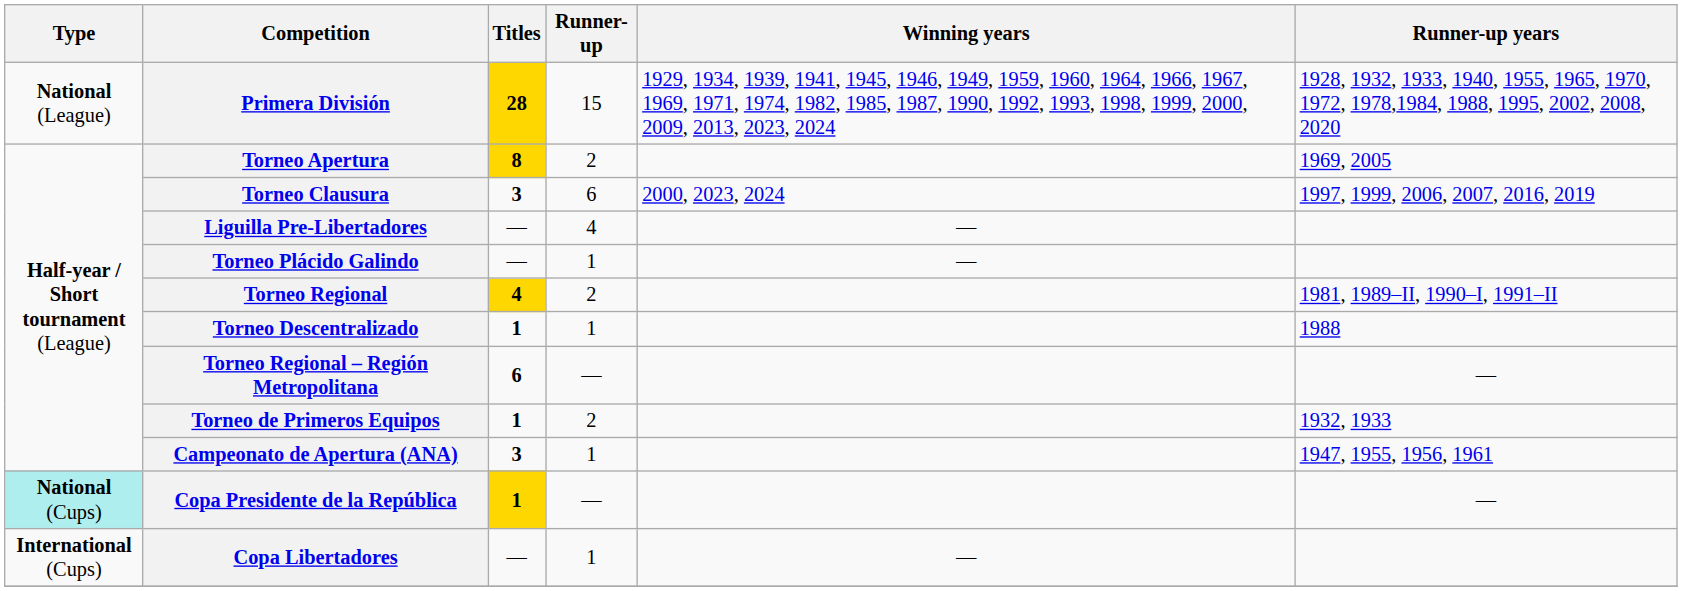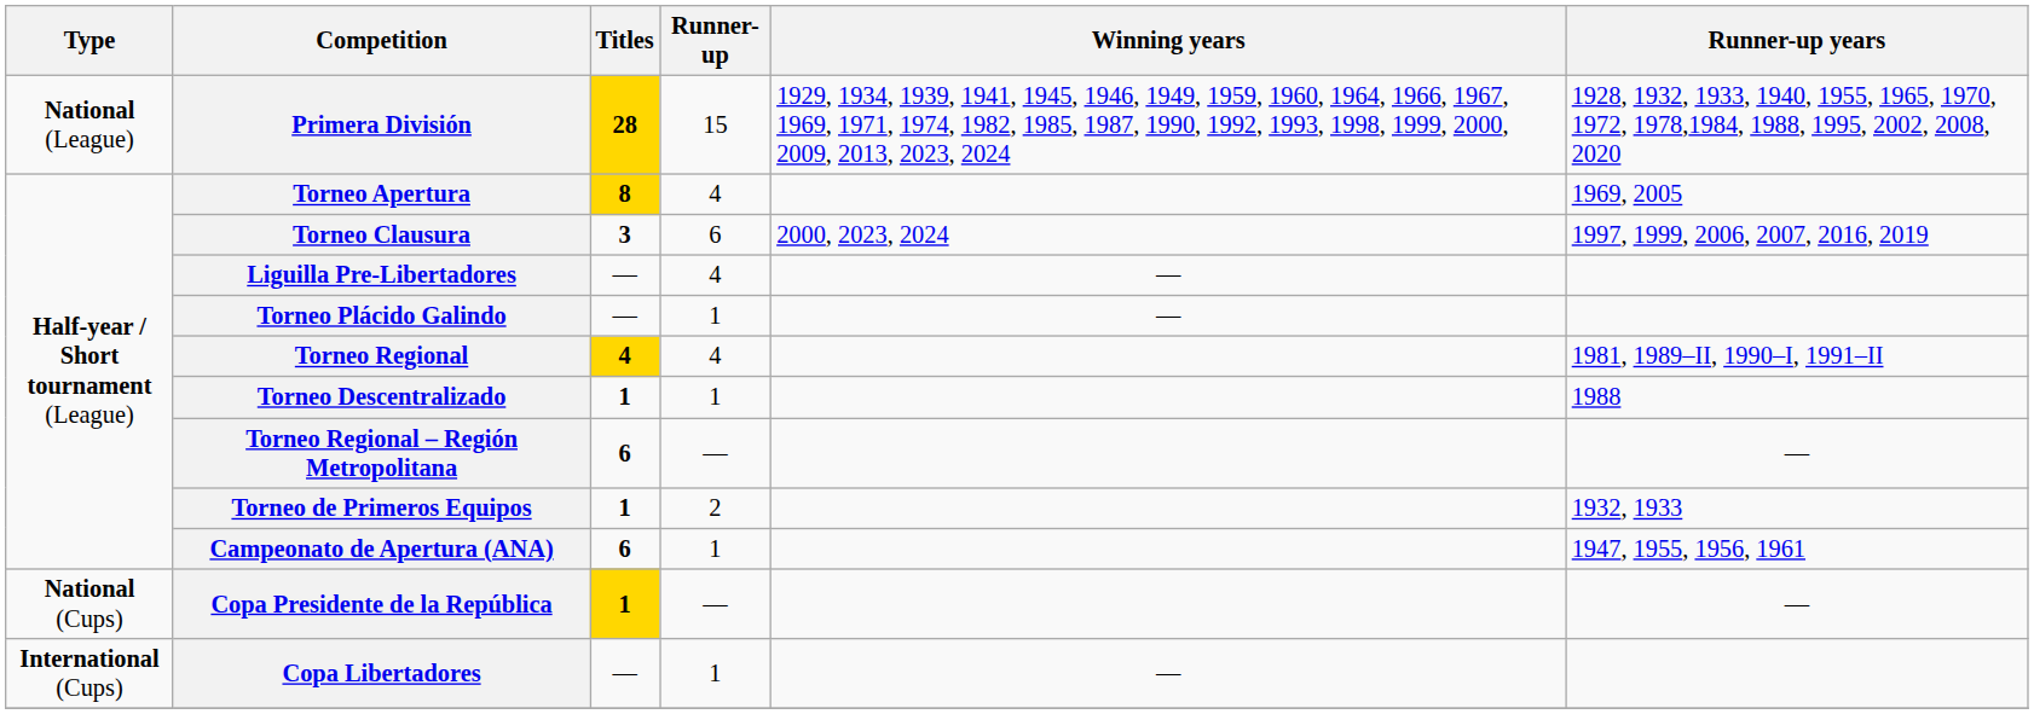Torneo Apertura | Runner-up: 2 -> 4
Torneo Regional | Runner-up: 2 -> 4
Campeonato de Apertura (ANA) | Titles: 3 -> 6
Copa Presidente de la República | Type: paleturquoise background -> no background
